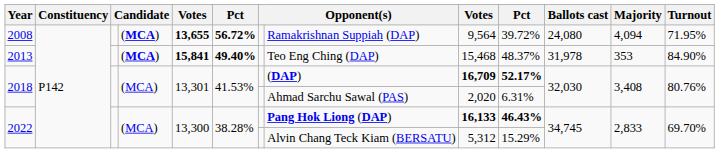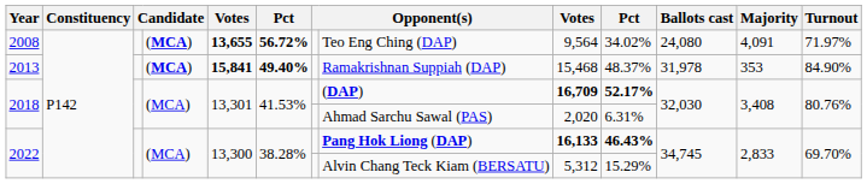2008 | column 8: Ramakrishnan Suppiah (DAP) -> Teo Eng Ching (DAP)
2008 | column 10: 39.72% -> 34.02%
2008 | Majority: 4,094 -> 4,091
2008 | Turnout: 71.95% -> 71.97%
2013 | column 8: Teo Eng Ching (DAP) -> Ramakrishnan Suppiah (DAP)
